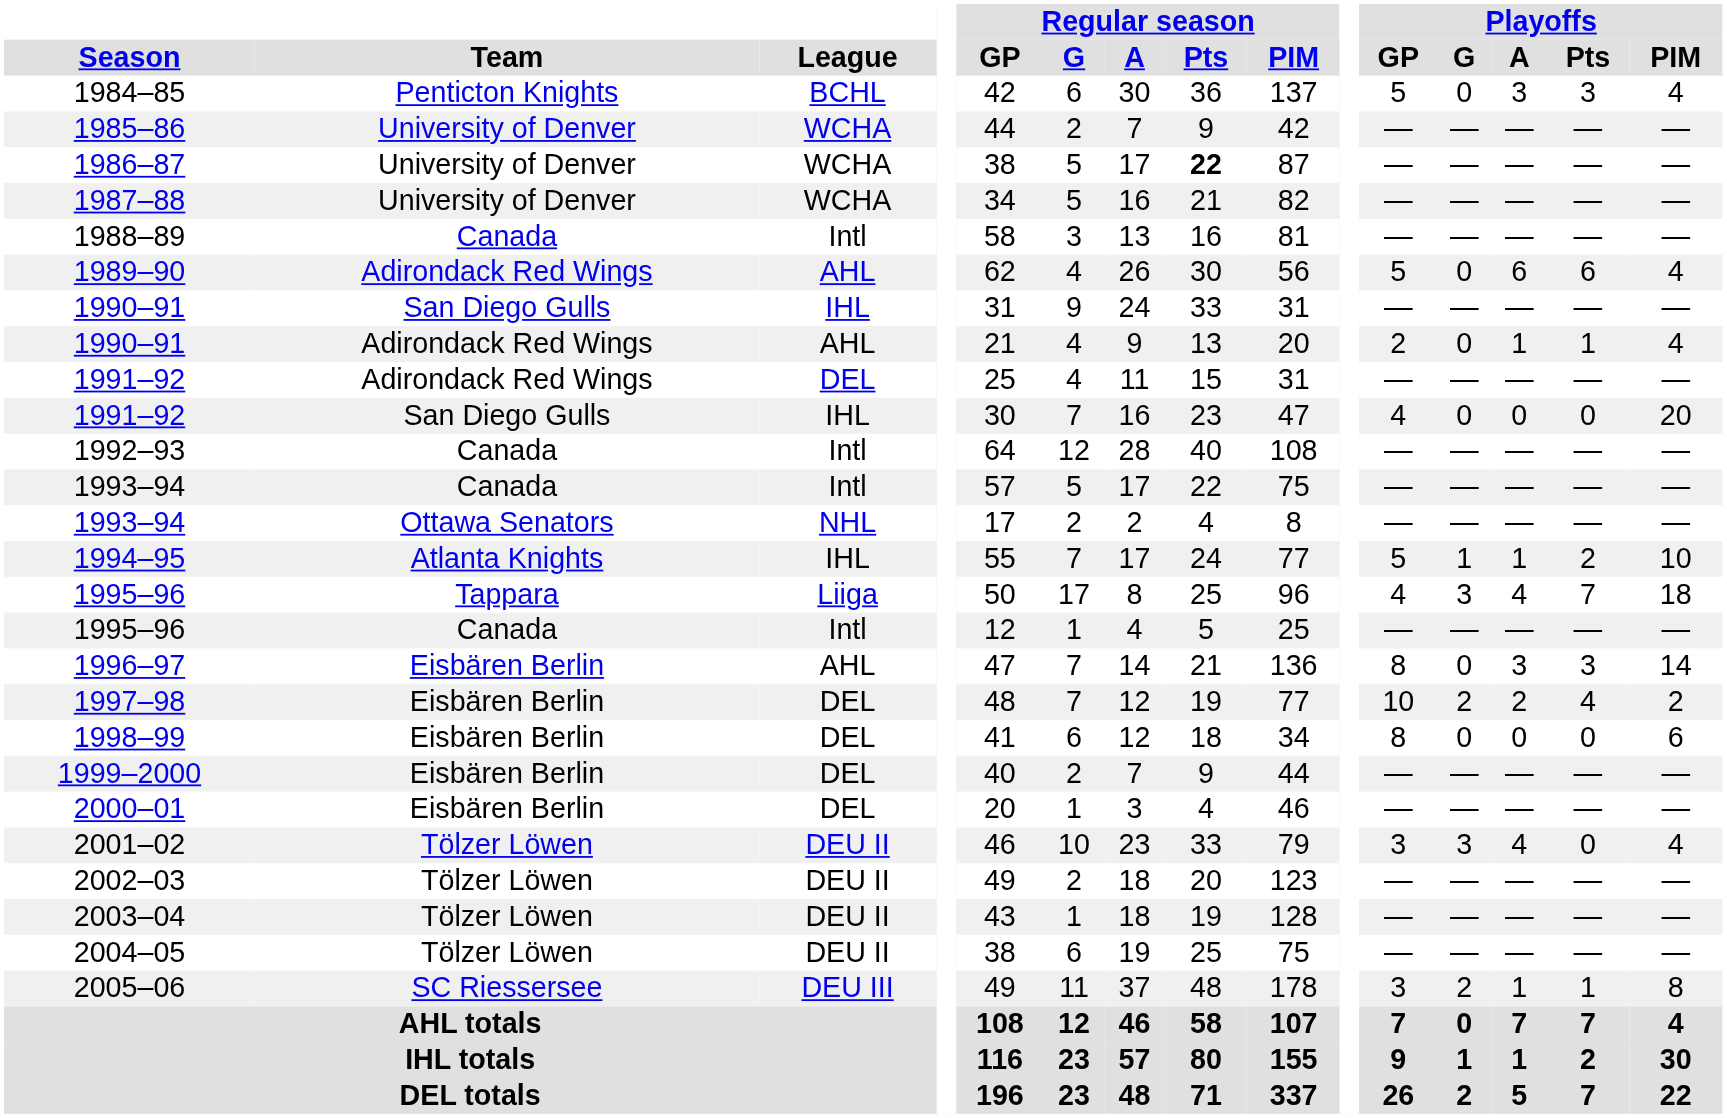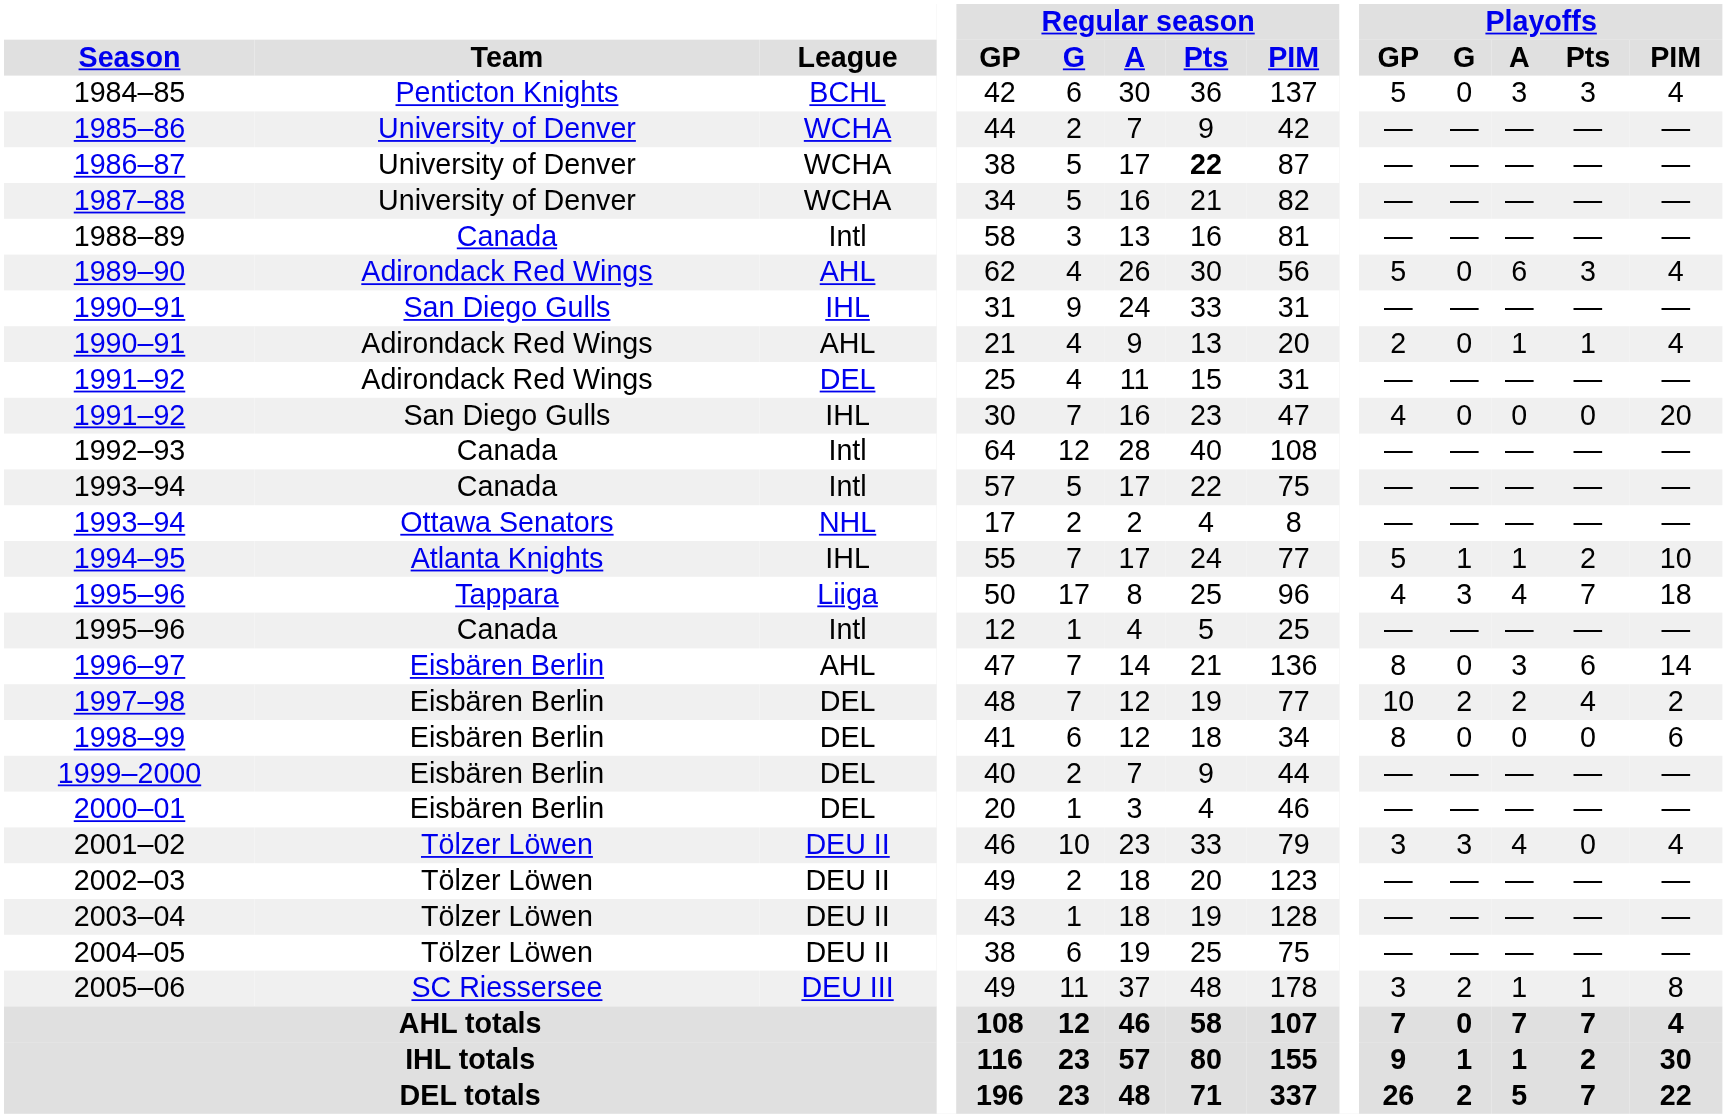1989–90 | Playoffs / Pts: 6 -> 3
1996–97 | Playoffs / Pts: 3 -> 6
